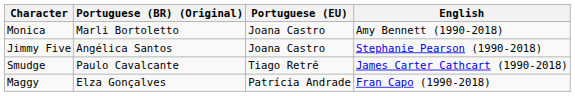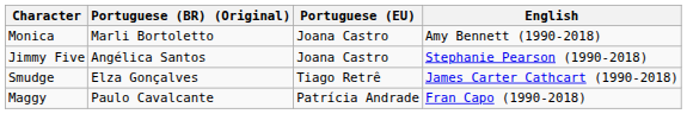Smudge | Portuguese (BR) (Original): Paulo Cavalcante -> Elza Gonçalves
Maggy | Portuguese (BR) (Original): Elza Gonçalves -> Paulo Cavalcante
